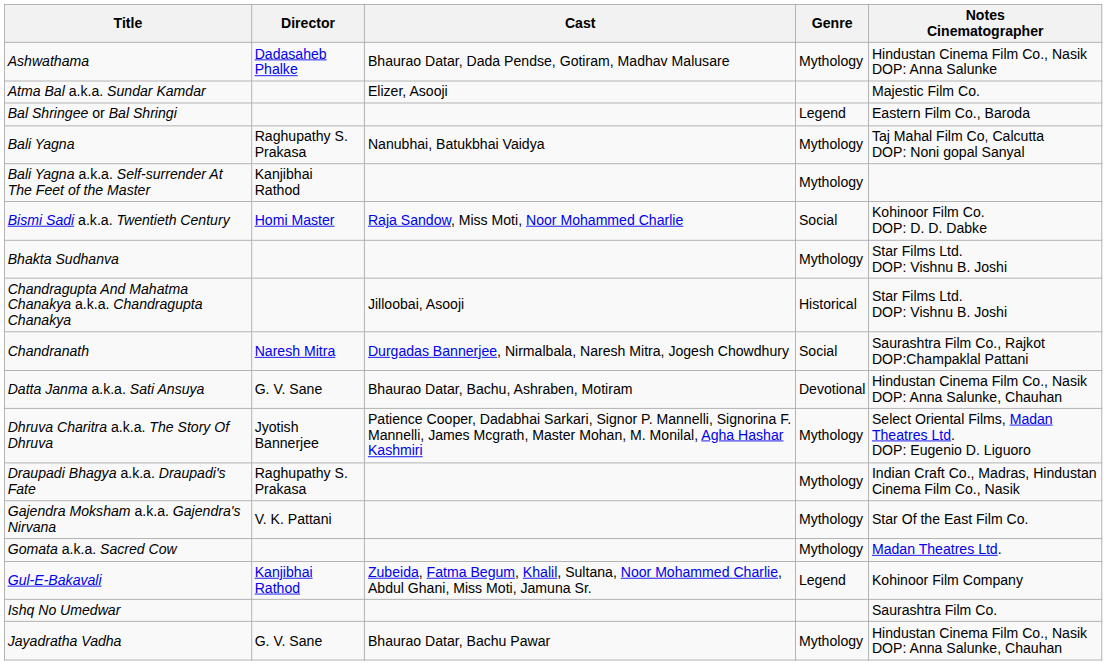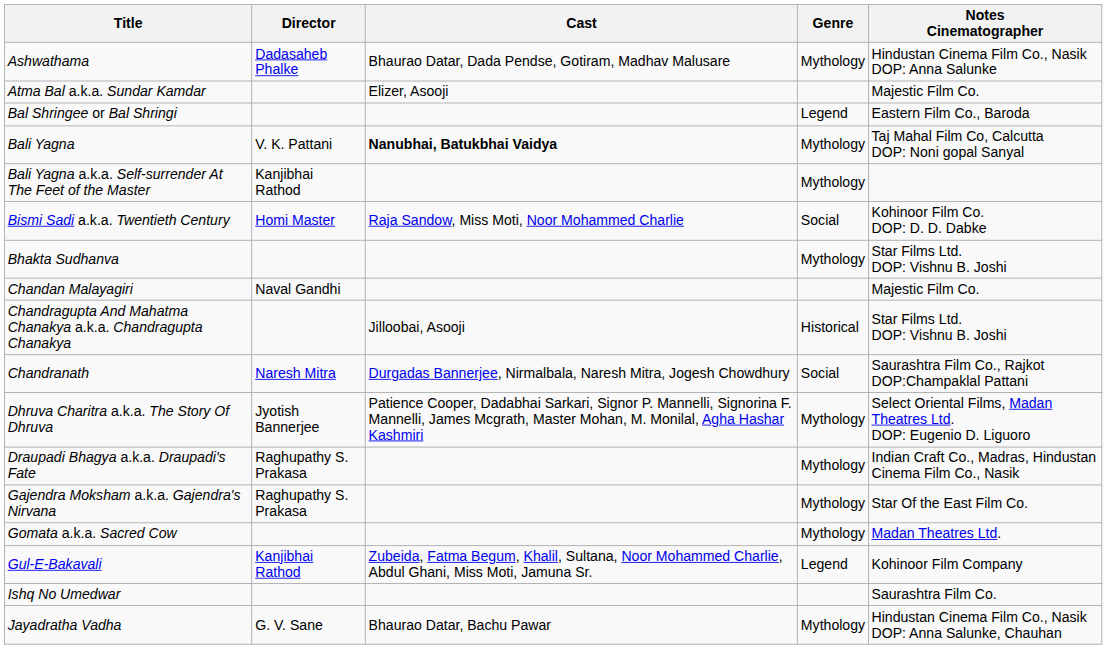Bali Yagna | Director: Raghupathy S. Prakasa -> V. K. Pattani
Bali Yagna | Cast: normal -> bold
+ row: Chandan Malayagiri | Naval Gandhi | Majestic Film Co.
- row: Datta Janma a.k.a. Sati Ansuya | G. V. Sane | Bhaurao Datar, Bachu, Ashraben, Motiram | Devotional | Hindustan Cinema Film Co., Nasik DOP: Anna Salunke, Chauhan
Gajendra Moksham a.k.a. Gajendra's Nirvana | Director: V. K. Pattani -> Raghupathy S. Prakasa
